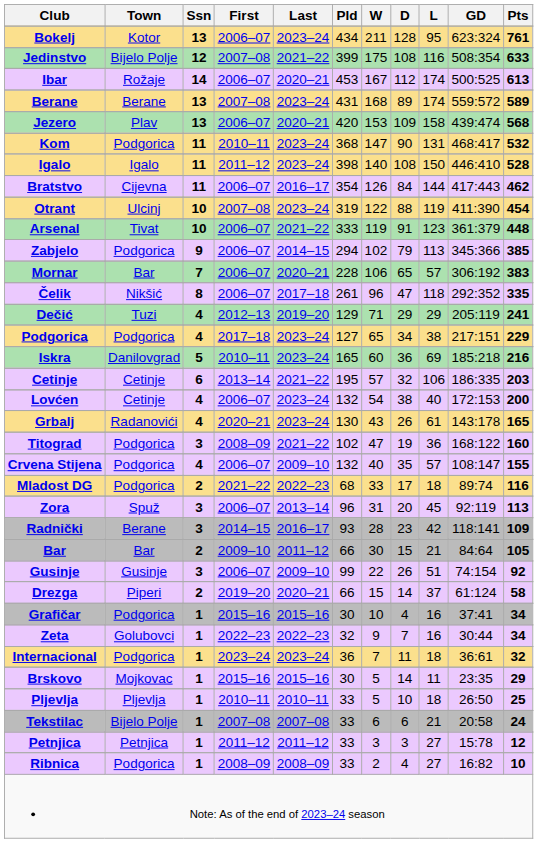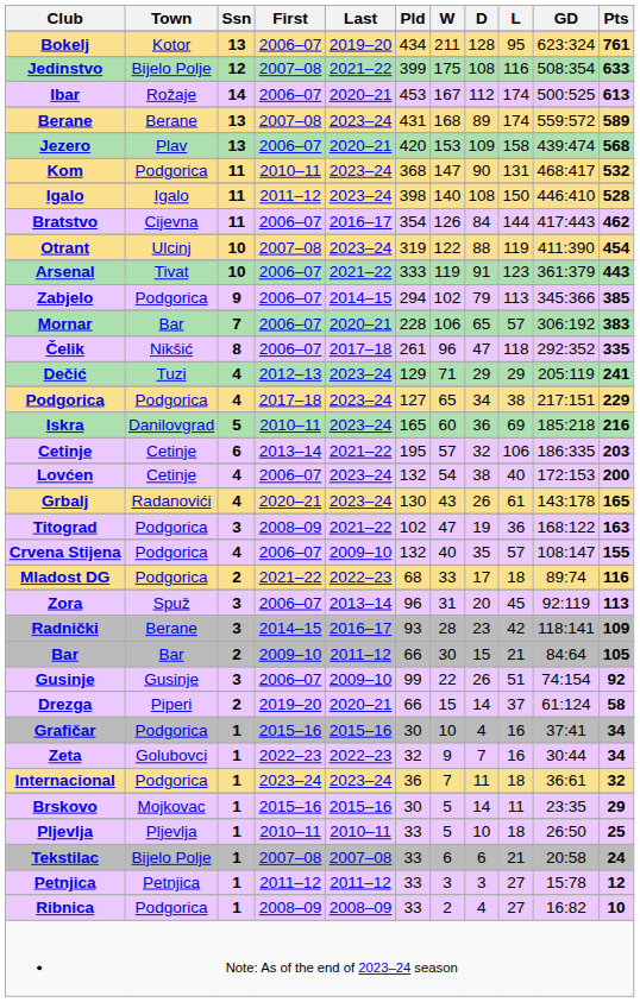Bokelj | Last: 2023–24 -> 2019–20
Arsenal | Pts: 448 -> 443
Dečić | Last: 2019–20 -> 2023–24
Titograd | Pts: 160 -> 163
